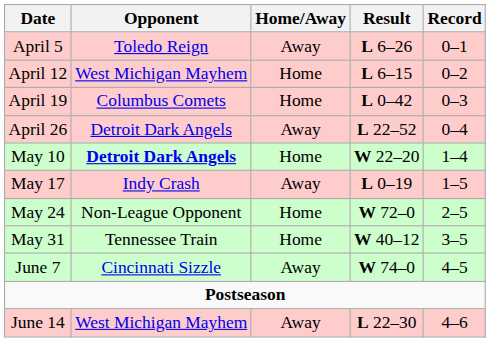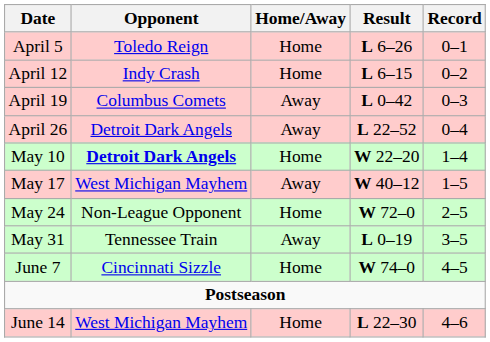April 5 | Home/Away: Away -> Home
April 12 | Opponent: West Michigan Mayhem -> Indy Crash
April 19 | Home/Away: Home -> Away
May 17 | Opponent: Indy Crash -> West Michigan Mayhem
May 17 | Result: L 0–19 -> W 40–12
May 31 | Home/Away: Home -> Away
May 31 | Result: W 40–12 -> L 0–19
June 7 | Home/Away: Away -> Home
June 14 | Home/Away: Away -> Home
